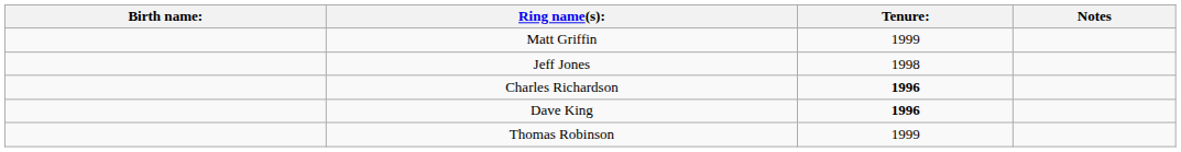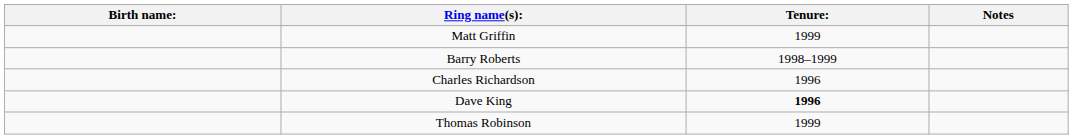- row: Jeff Jones | 1998
+ row: Barry Roberts | 1998–1999
Charles Richardson | Tenure:: bold -> normal
